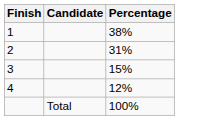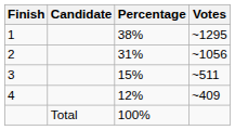+ column: Votes | ~1295 | ~1056 | ~511 | ~409
